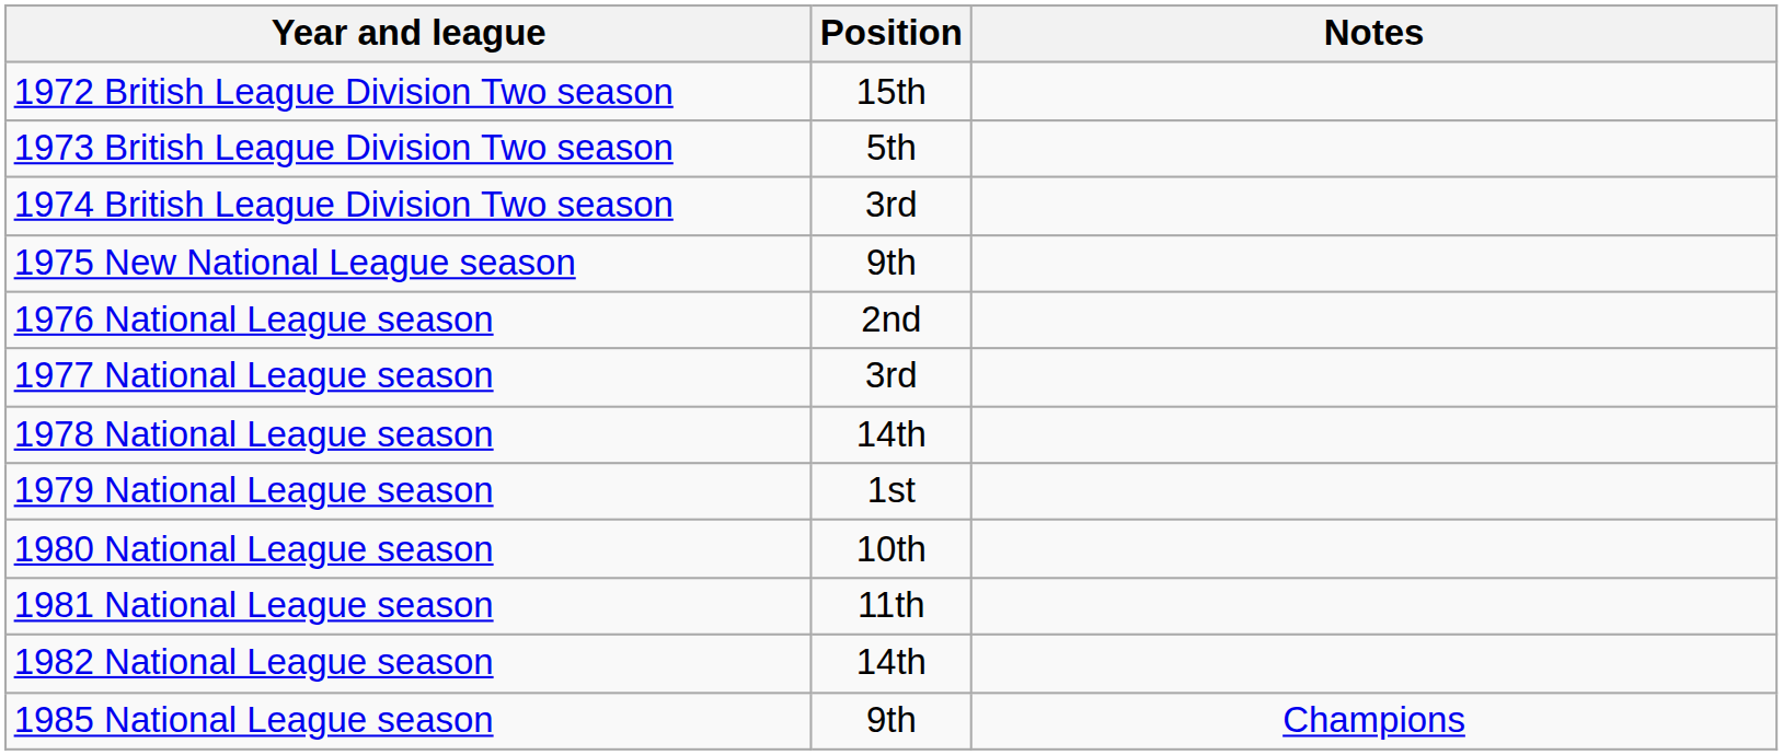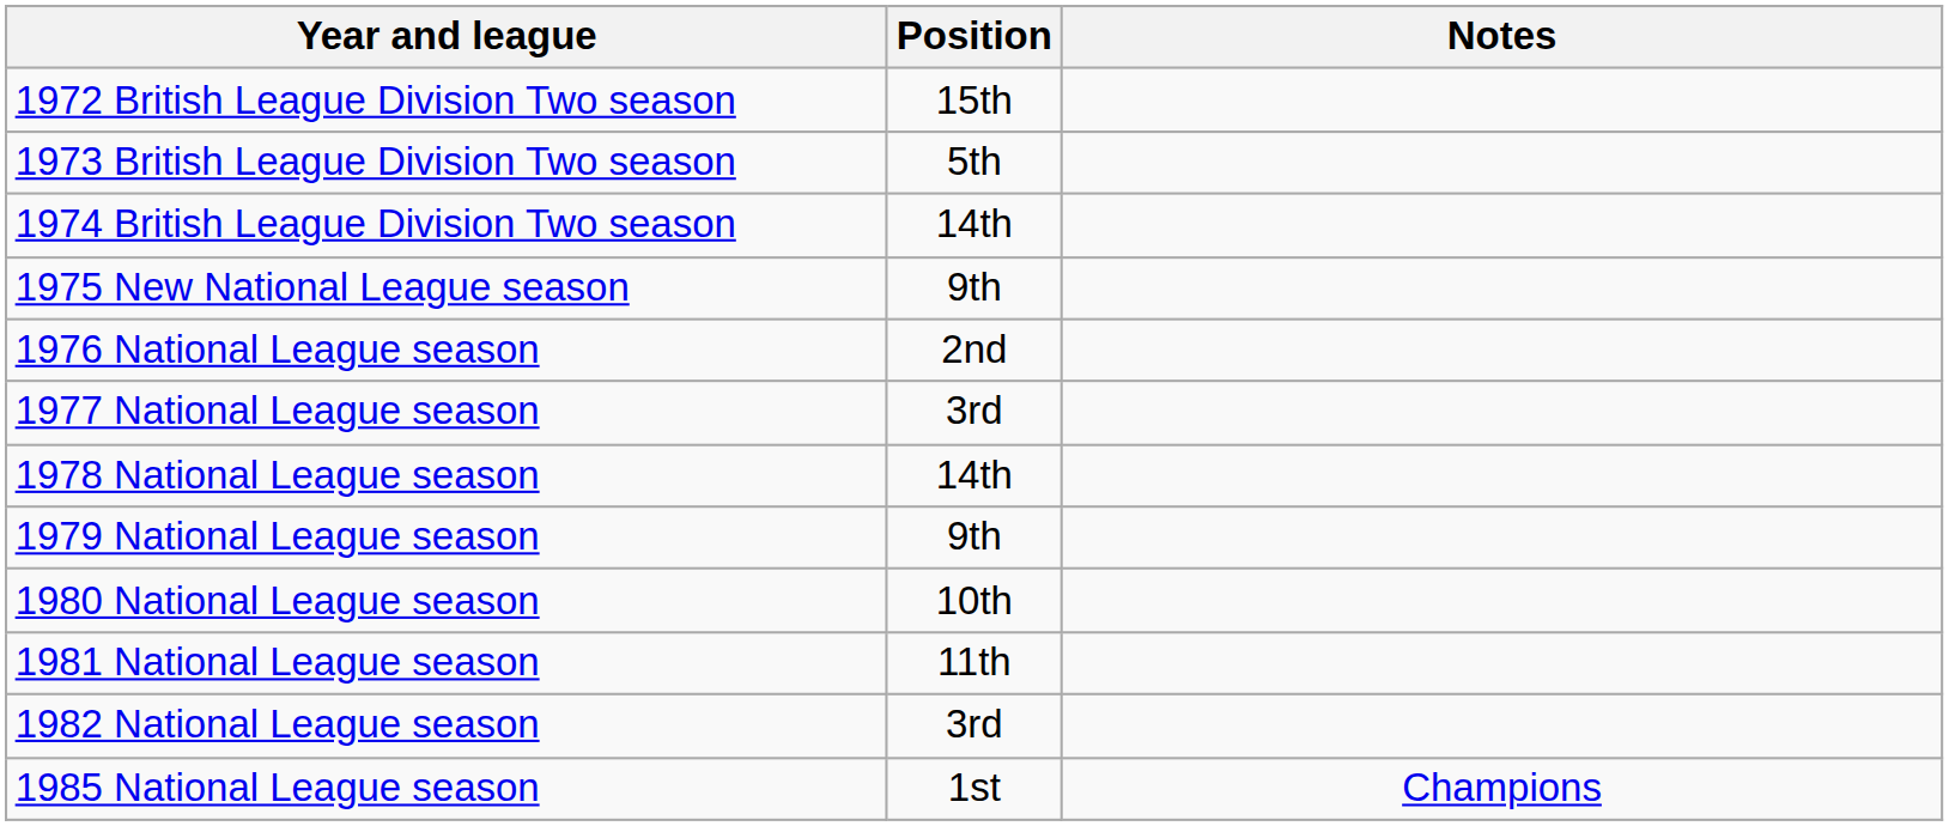1974 British League Division Two season | Position: 3rd -> 14th
1979 National League season | Position: 1st -> 9th
1982 National League season | Position: 14th -> 3rd
1985 National League season | Position: 9th -> 1st
